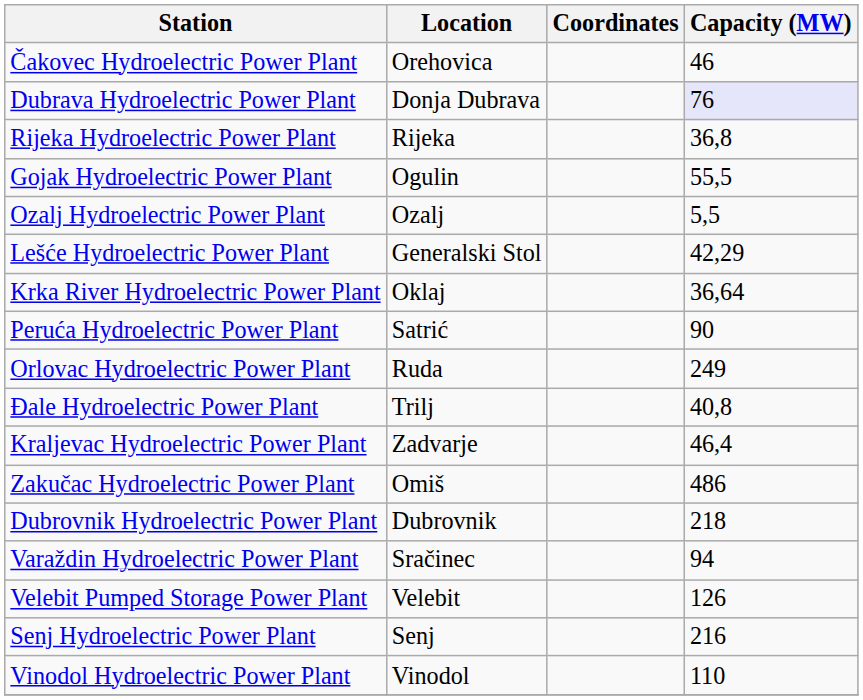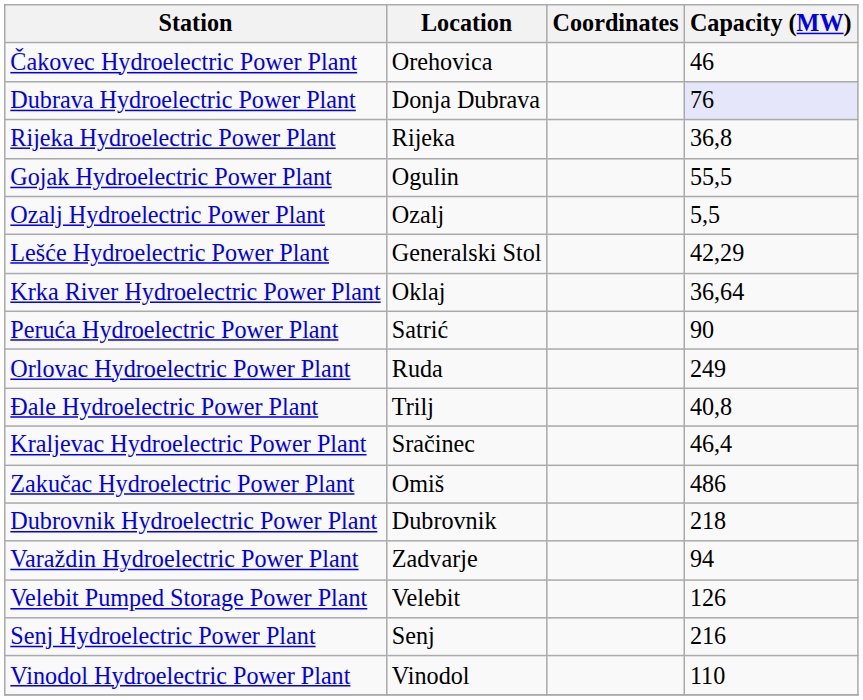Kraljevac Hydroelectric Power Plant | Location: Zadvarje -> Sračinec
Varaždin Hydroelectric Power Plant | Location: Sračinec -> Zadvarje
